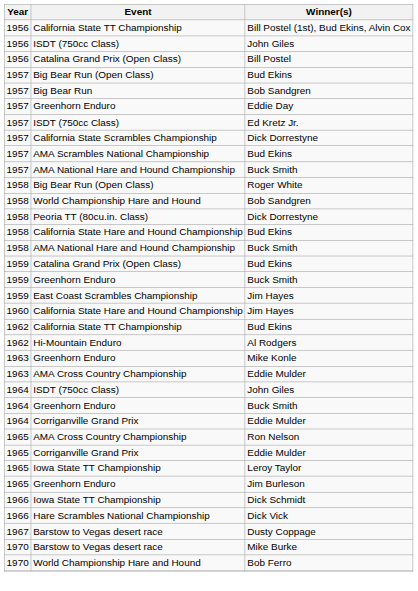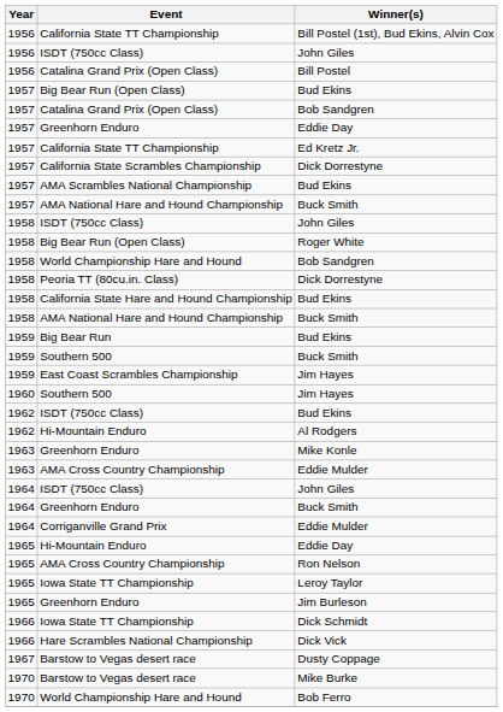1957 / Bob Sandgren | Event: Big Bear Run -> Catalina Grand Prix (Open Class)
Ed Kretz Jr. | Event: ISDT (750cc Class) -> California State TT Championship
+ row: 1958 | ISDT (750cc Class) | John Giles
1959 / Bud Ekins | Event: Catalina Grand Prix (Open Class) -> Big Bear Run
1959 / Buck Smith | Event: Greenhorn Enduro -> Southern 500
1960 / Jim Hayes | Event: California State Hare and Hound Championship -> Southern 500
1962 / Bud Ekins | Event: California State TT Championship -> ISDT (750cc Class)
+ row: 1965 | Hi-Mountain Enduro | Eddie Day
- row: 1965 | Corriganville Grand Prix | Eddie Mulder
